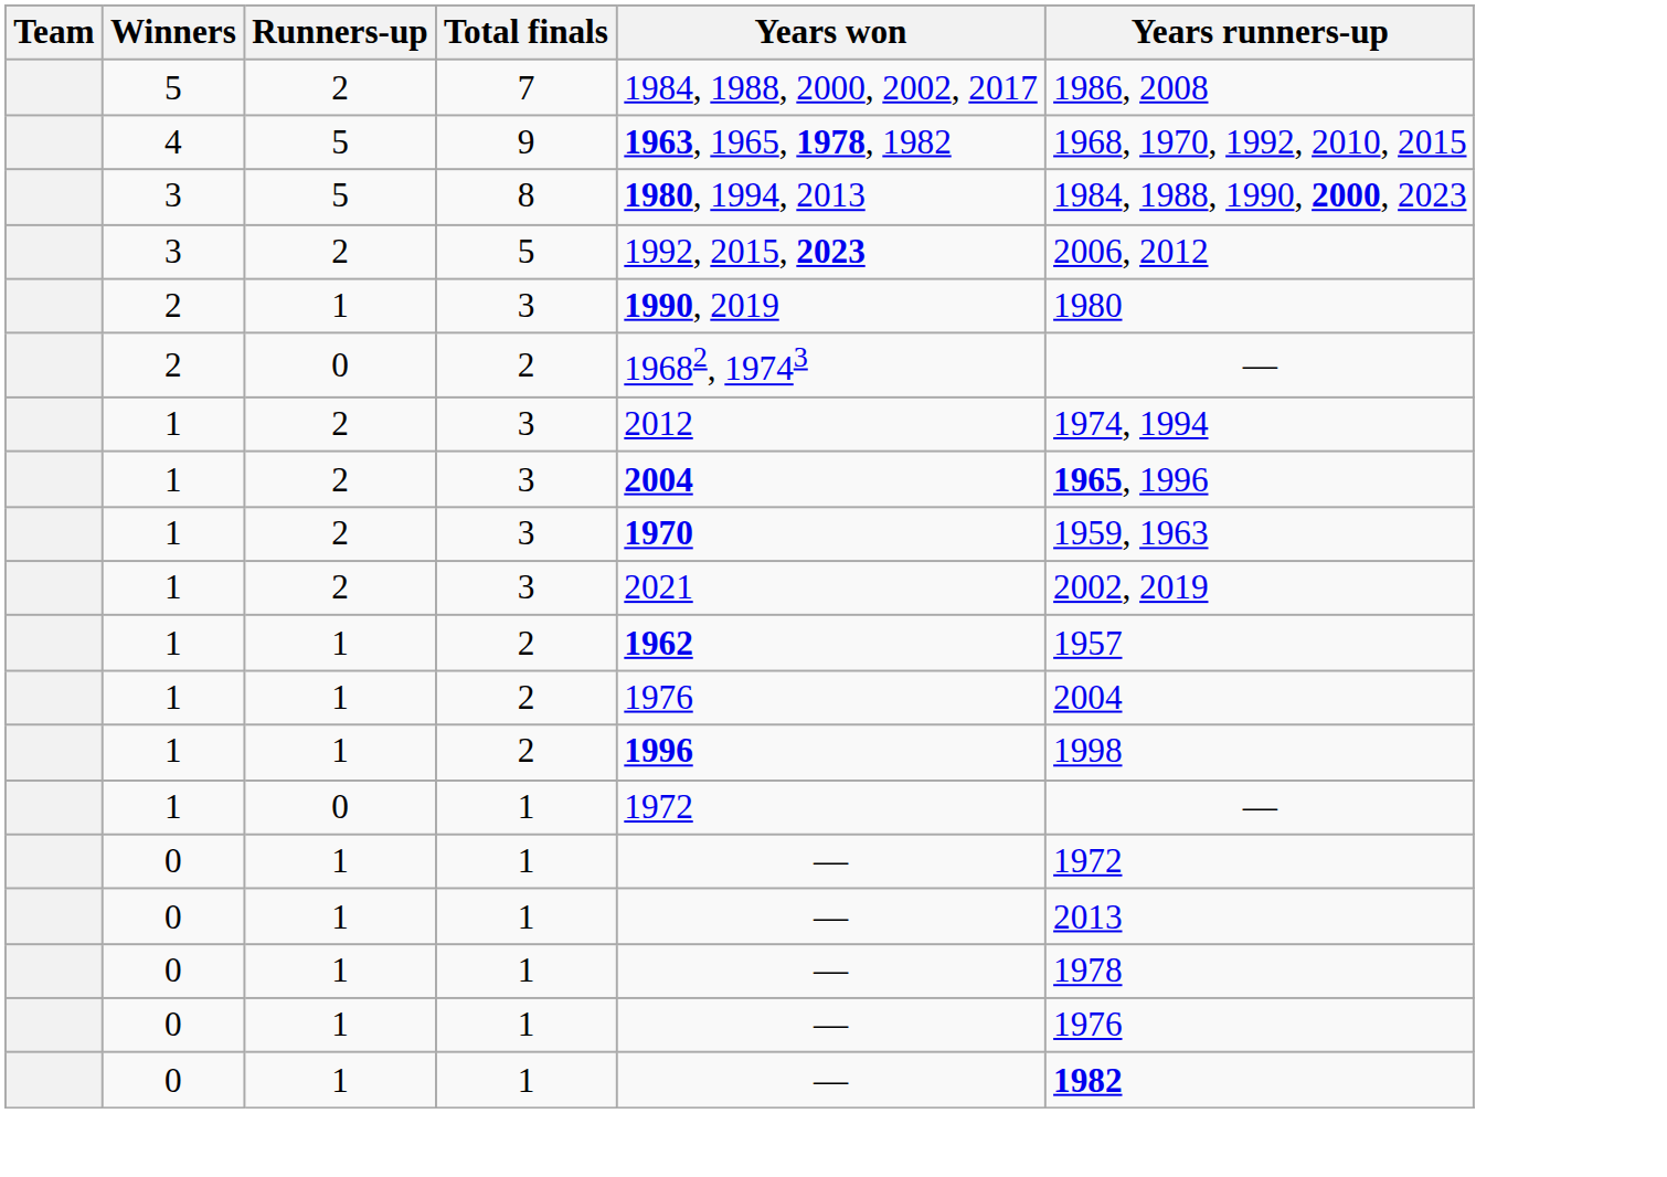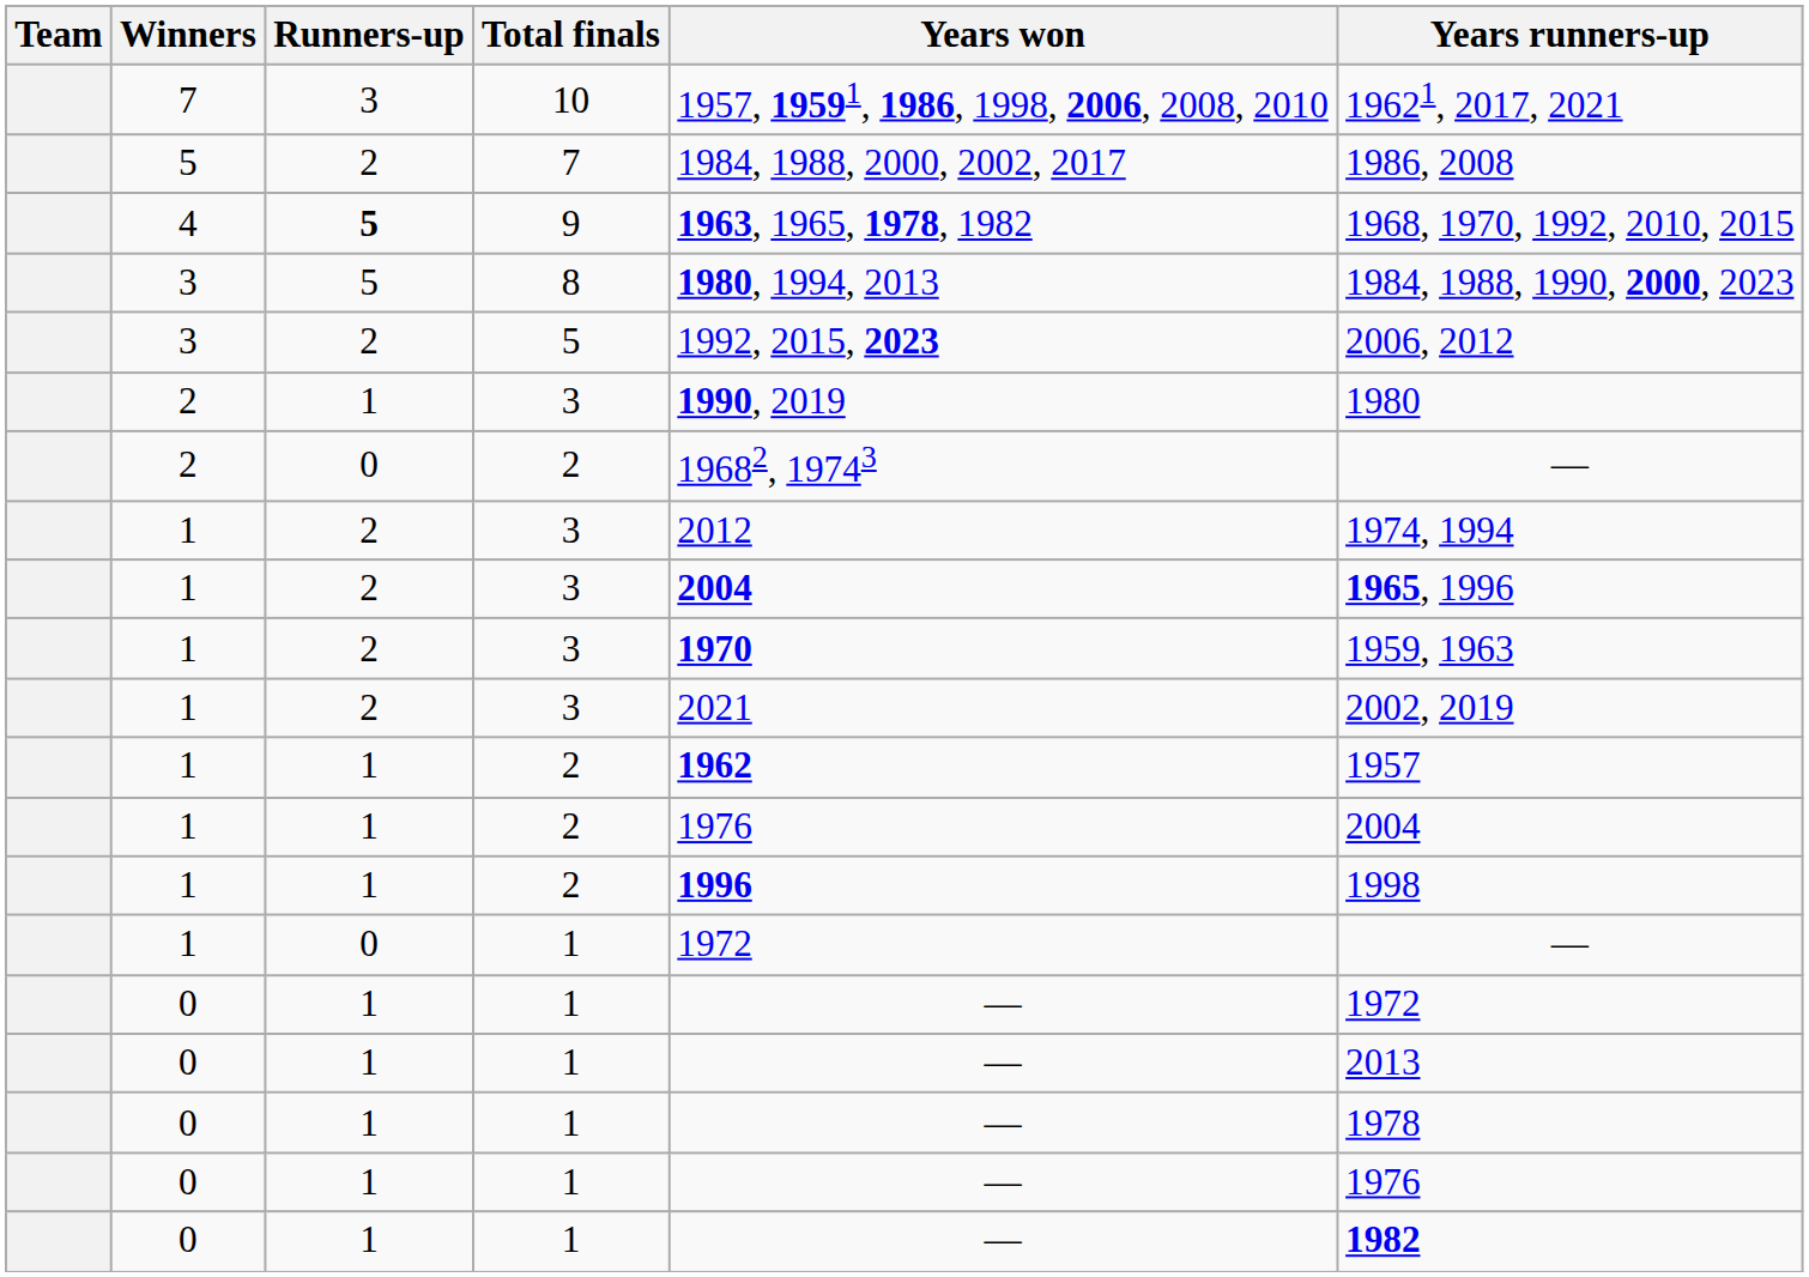+ row: 7 | 3 | 10 | 1957, 19591, 1986, 1998, 2006, 2008, 2010 | 19621, 2017, 2021
9 | Runners-up: normal -> bold
